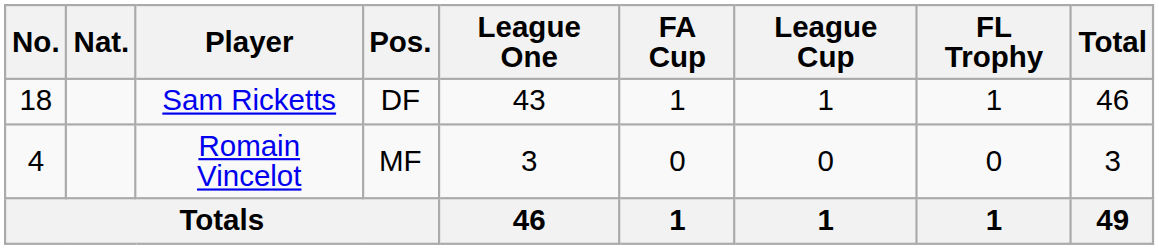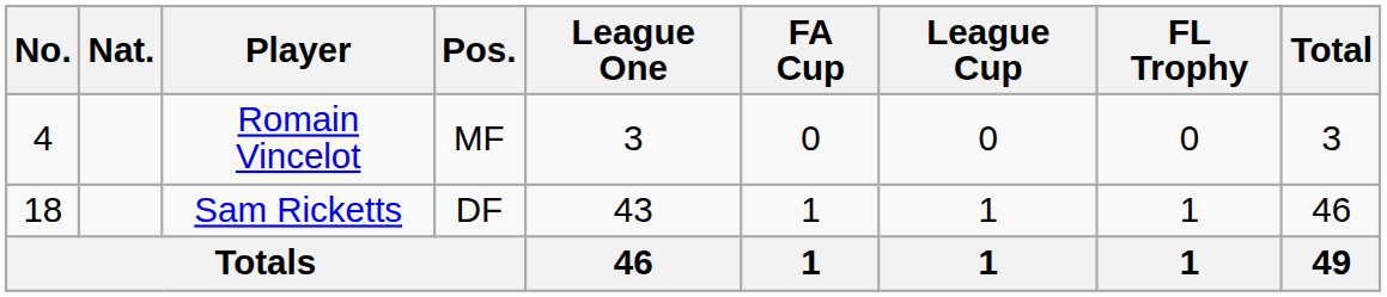rows swapped: Sam Ricketts <-> Romain Vincelot
